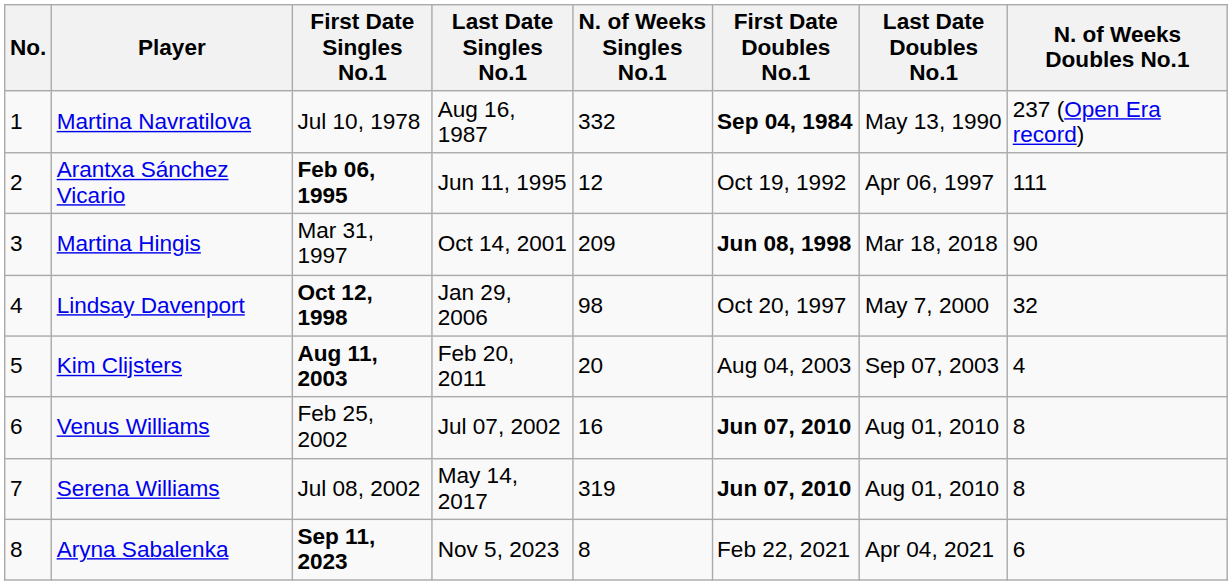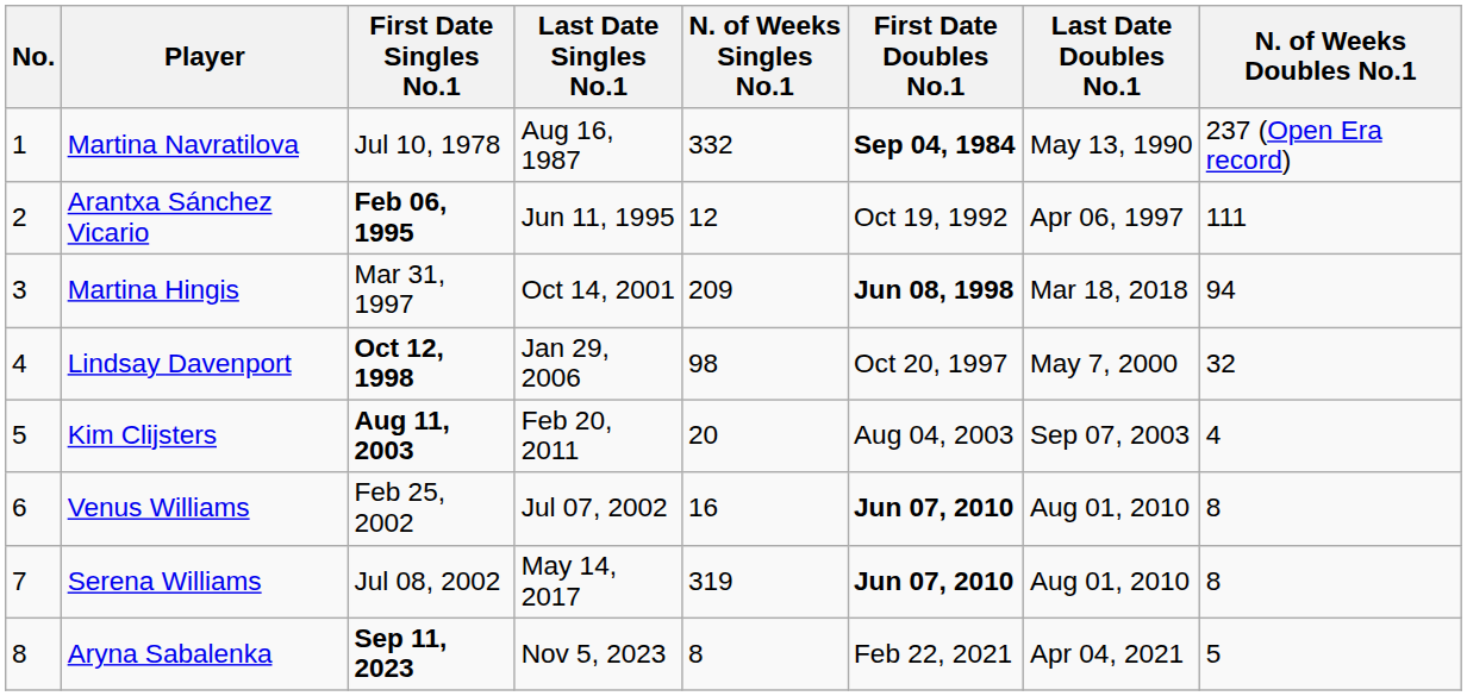Martina Hingis | N. of Weeks Doubles No.1: 90 -> 94
Aryna Sabalenka | N. of Weeks Doubles No.1: 6 -> 5
